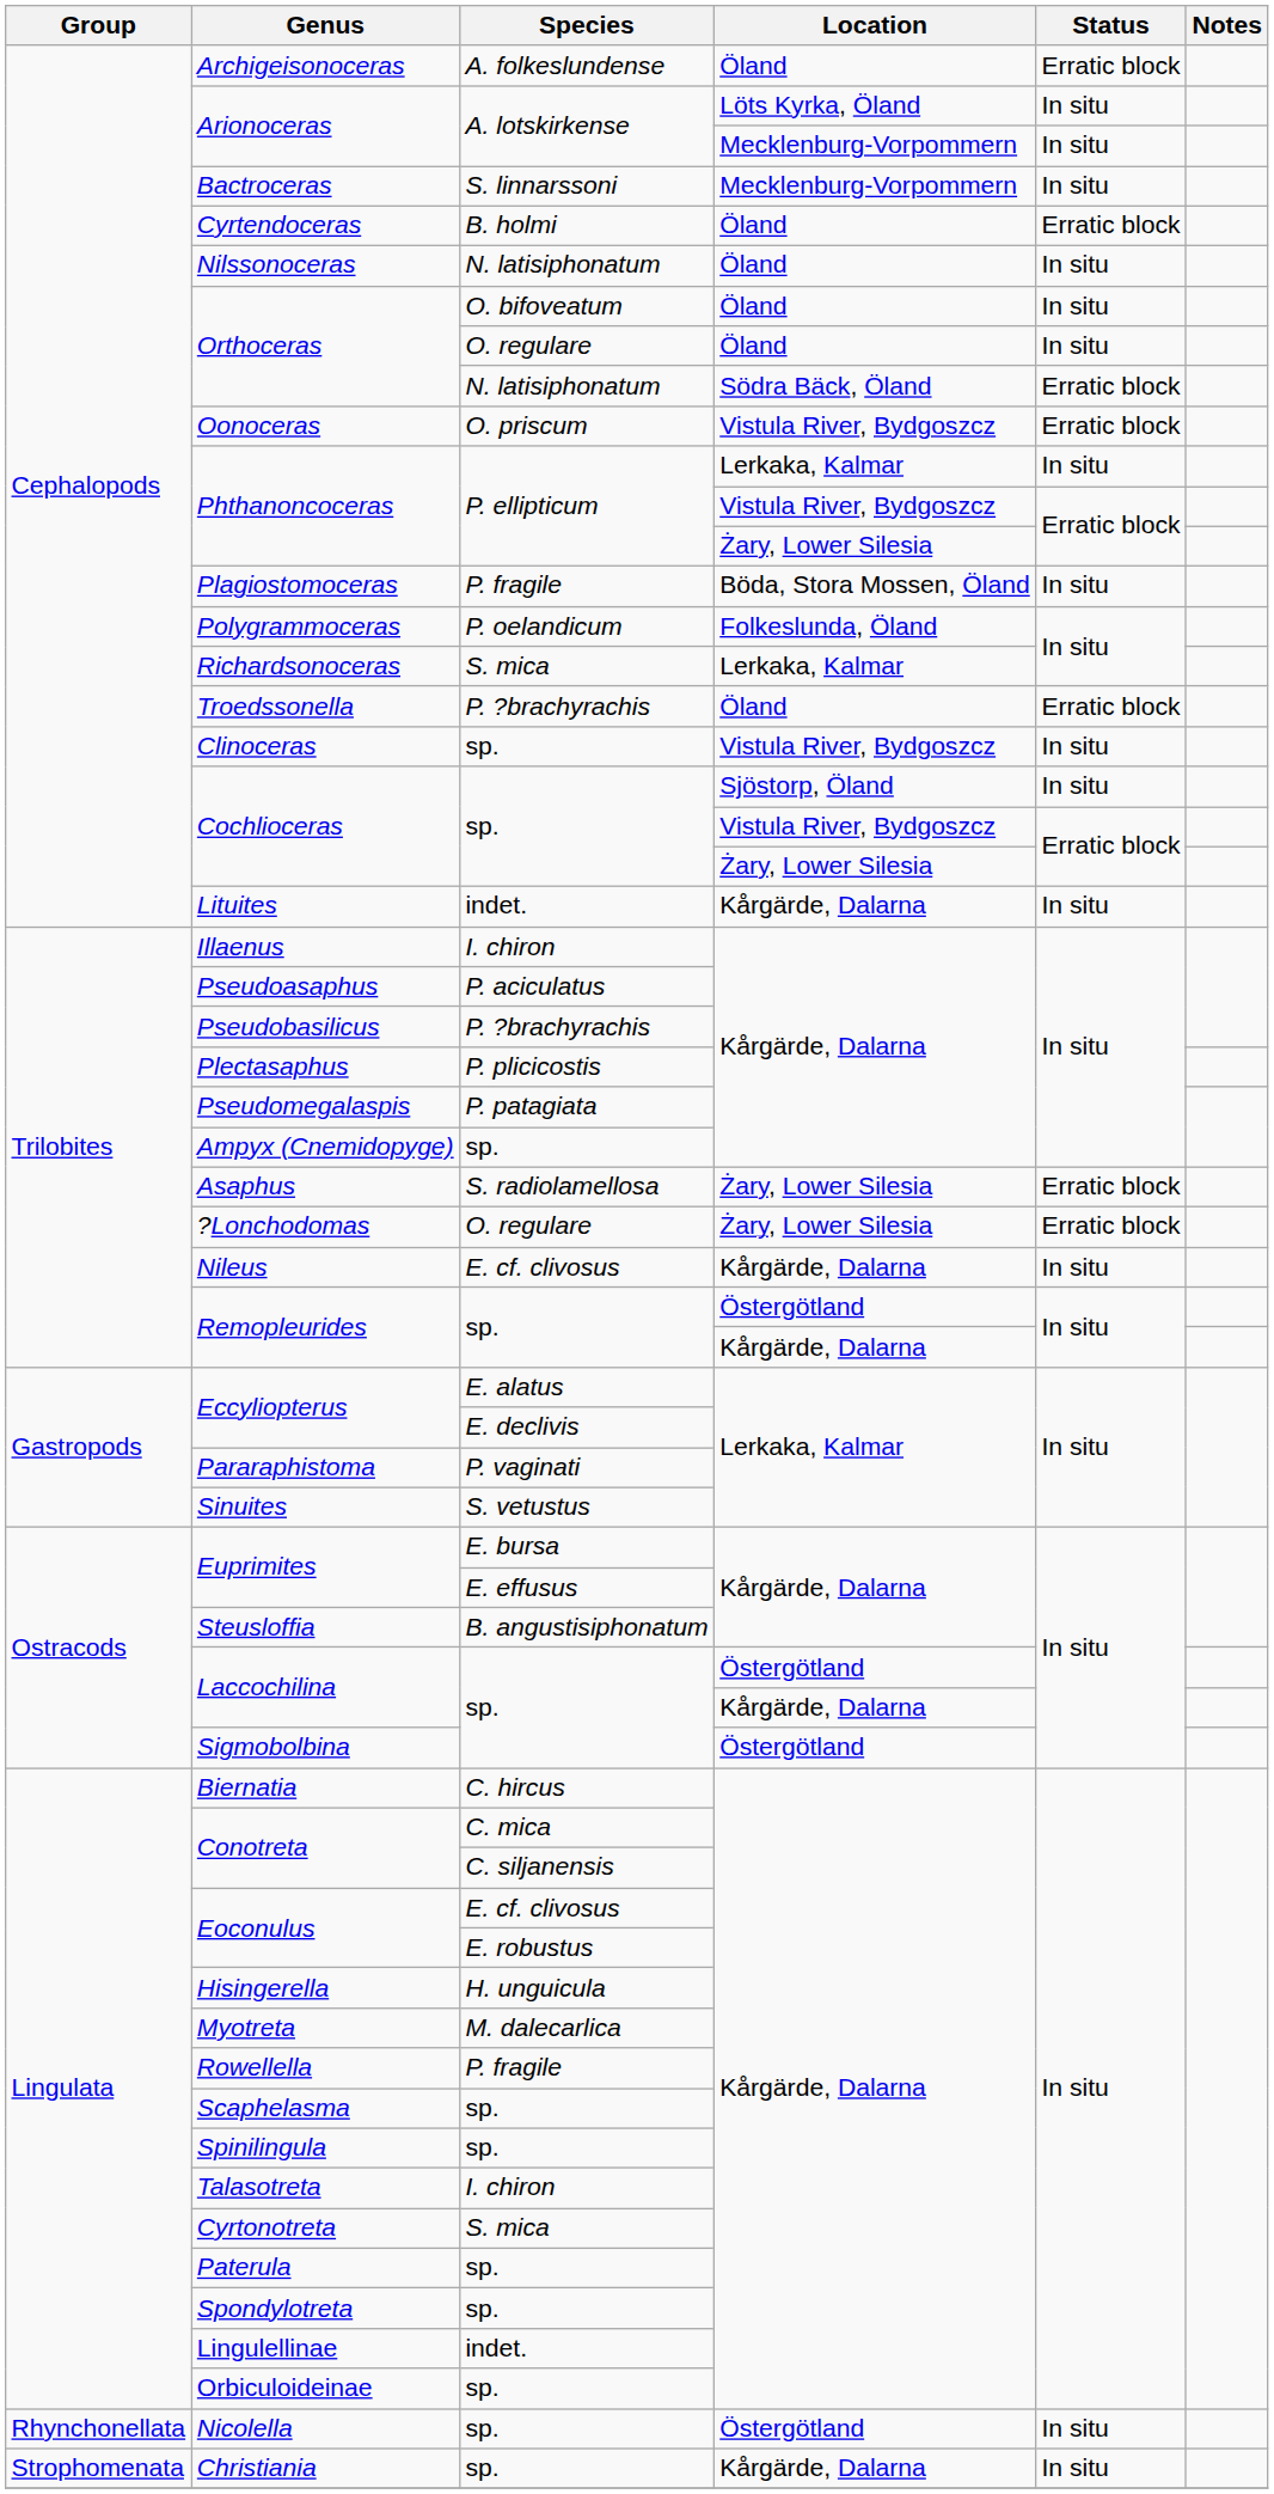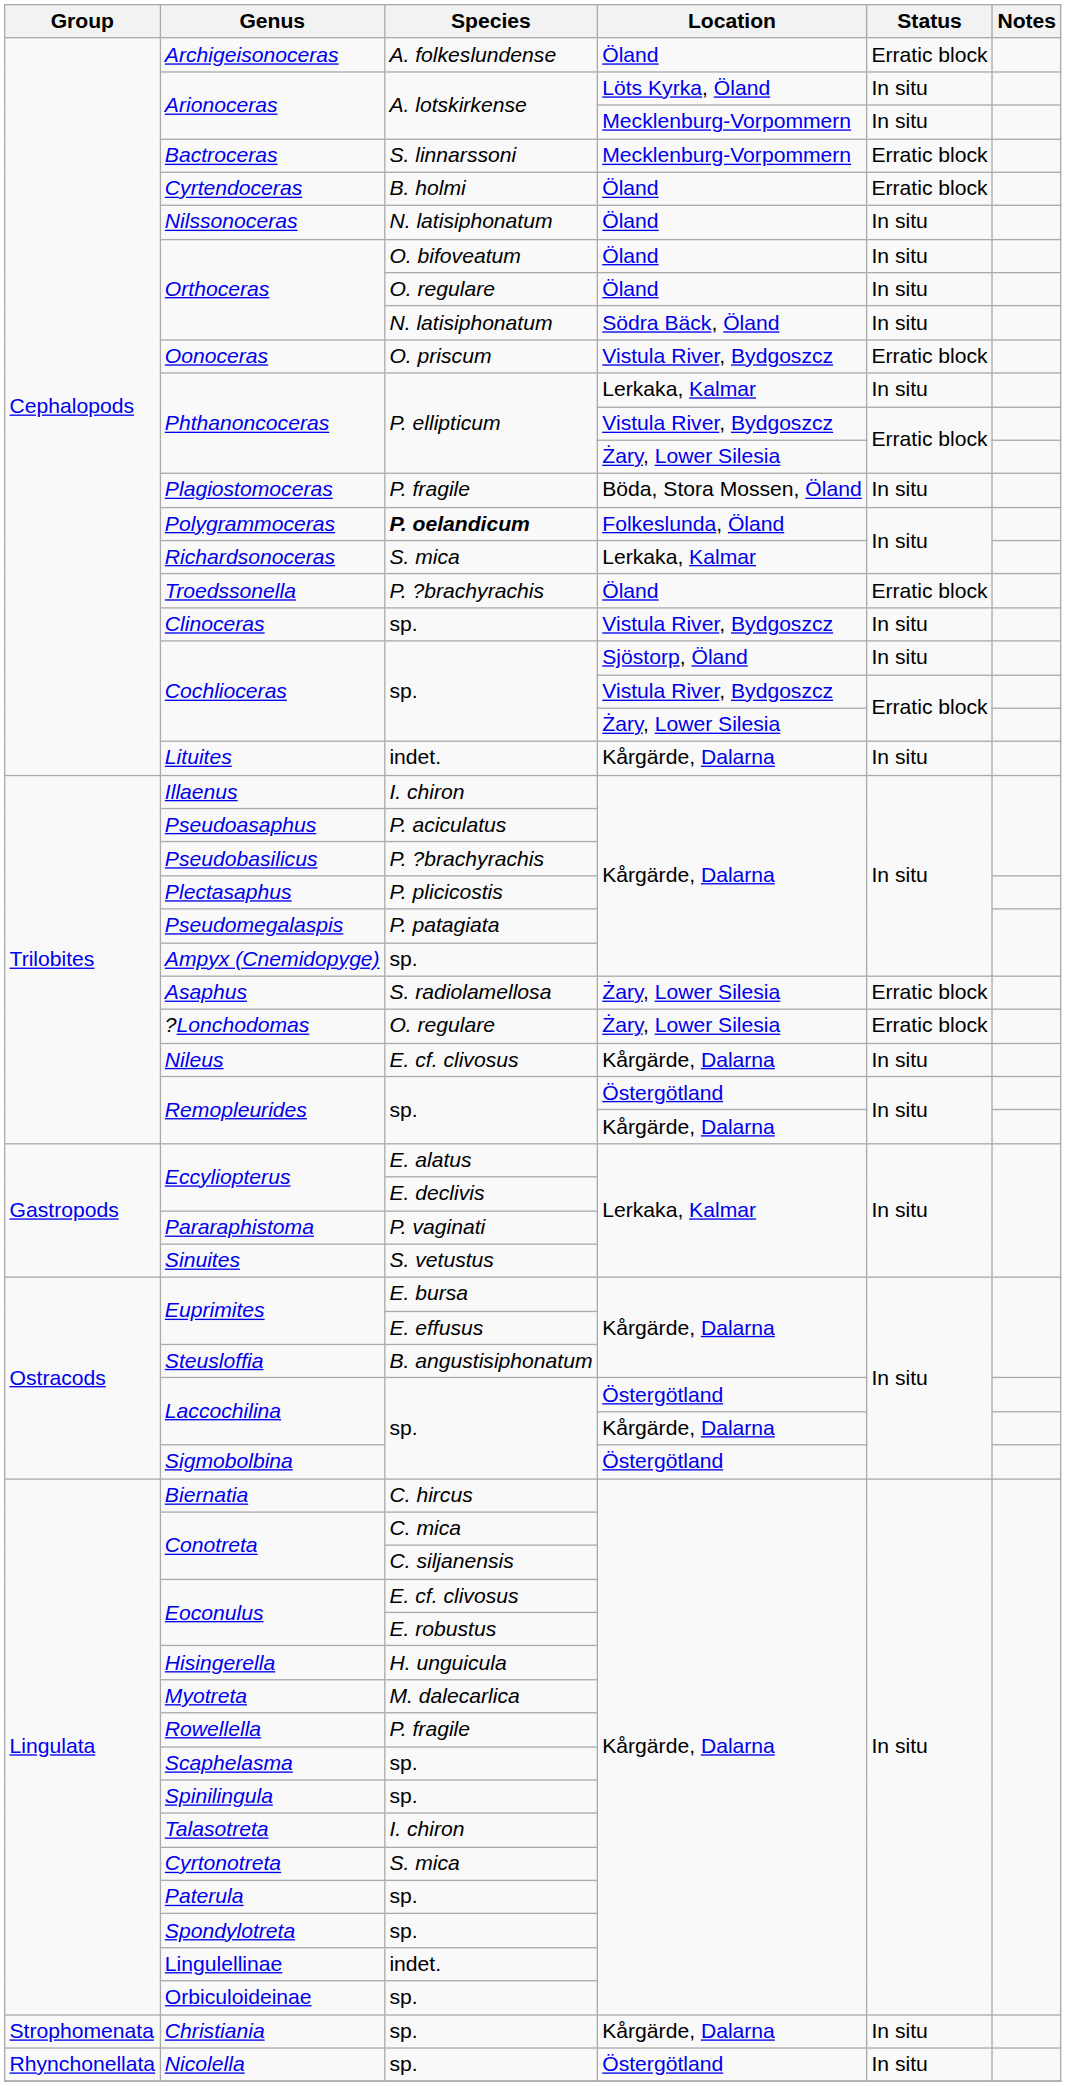Bactroceras | Status: In situ -> Erratic block
Orthoceras / Södra Bäck, Öland | Status: Erratic block -> In situ
Polygrammoceras | Species: normal -> bold
rows swapped: Nicolella <-> Christiania
